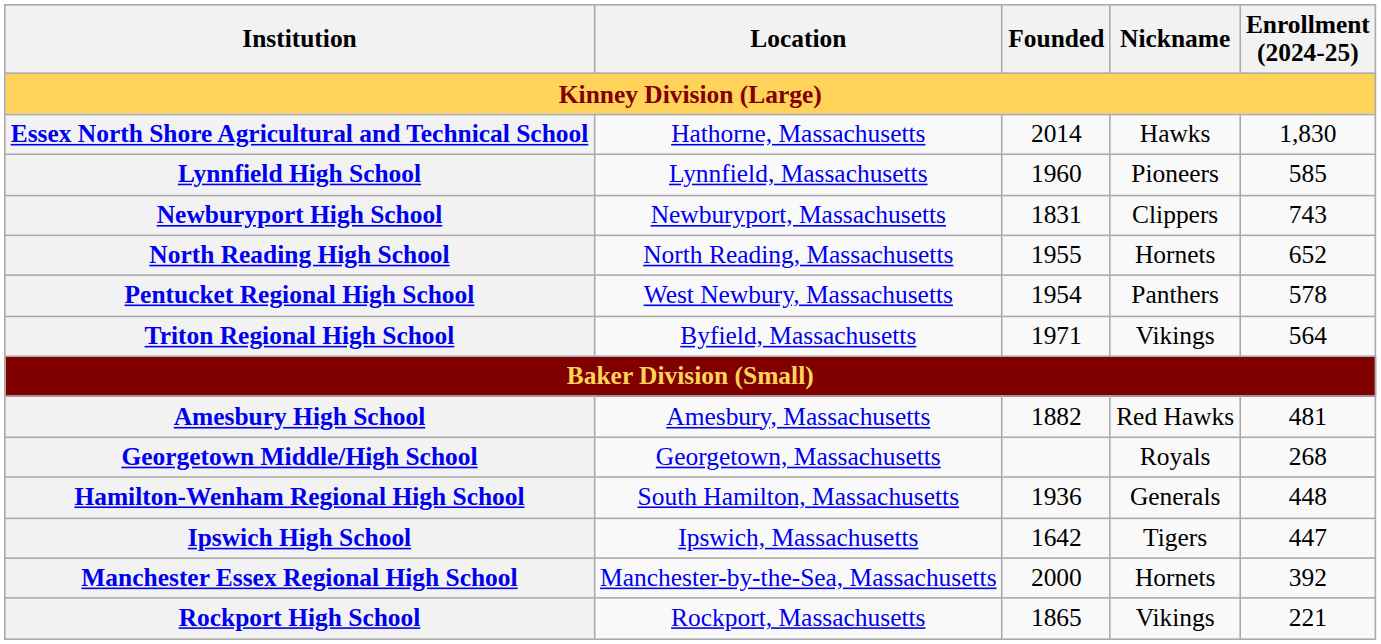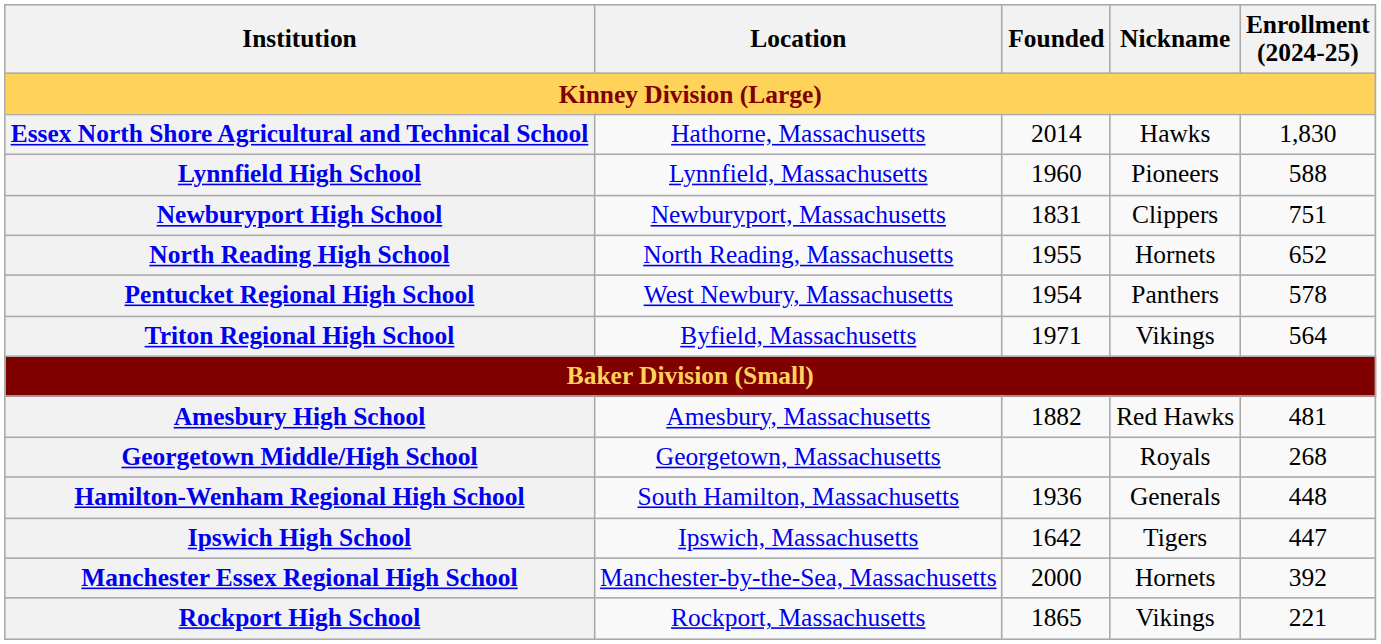Lynnfield High School | Enrollment (2024-25): 585 -> 588
Newburyport High School | Enrollment (2024-25): 743 -> 751
